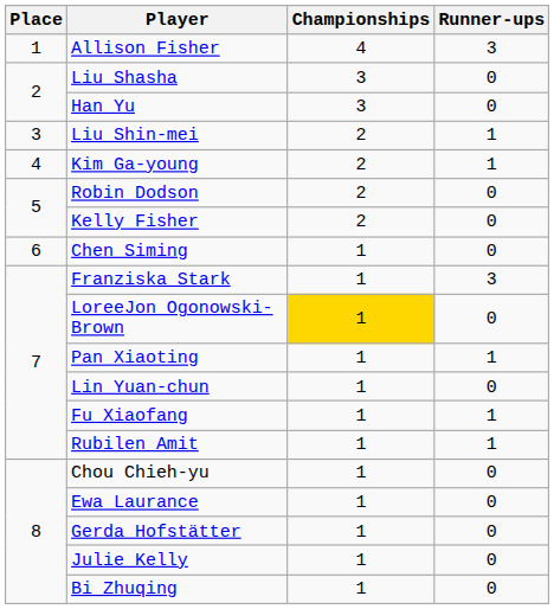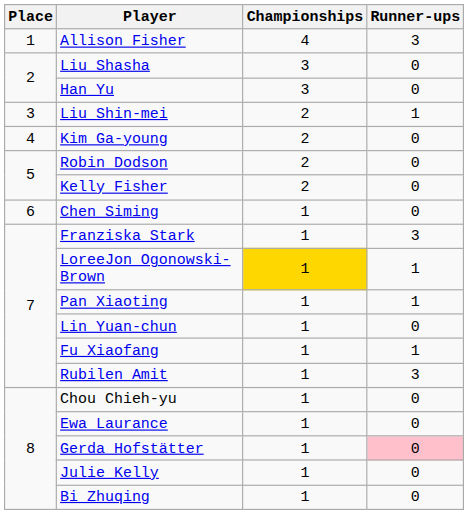Kim Ga-young | Runner-ups: 1 -> 0
LoreeJon Ogonowski-Brown | Runner-ups: 0 -> 1
Rubilen Amit | Runner-ups: 1 -> 3
Gerda Hofstätter | Runner-ups: no background -> pink background
